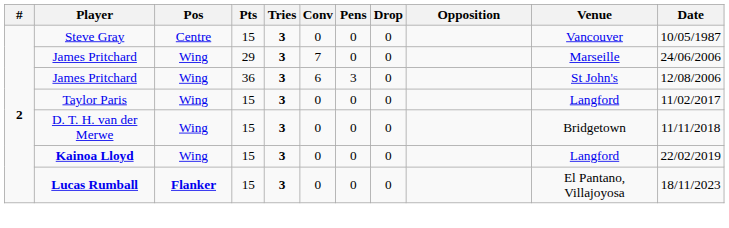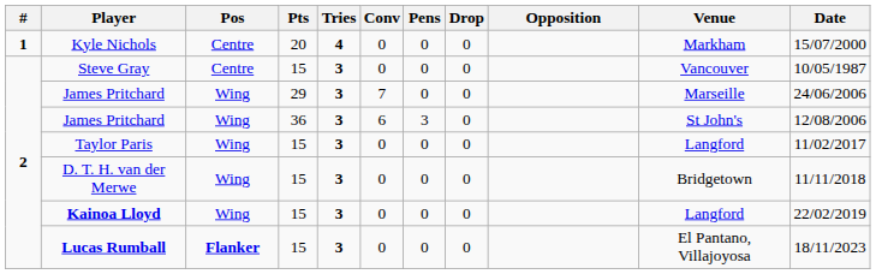+ row: 1 | Kyle Nichols | Centre | 20 | 4 | 0 | 0 | 0 | Markham | 15/07/2000
